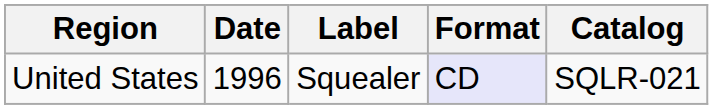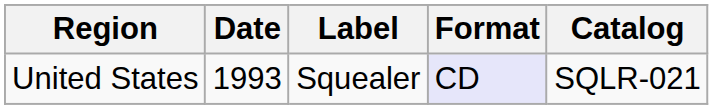United States | Date: 1996 -> 1993
